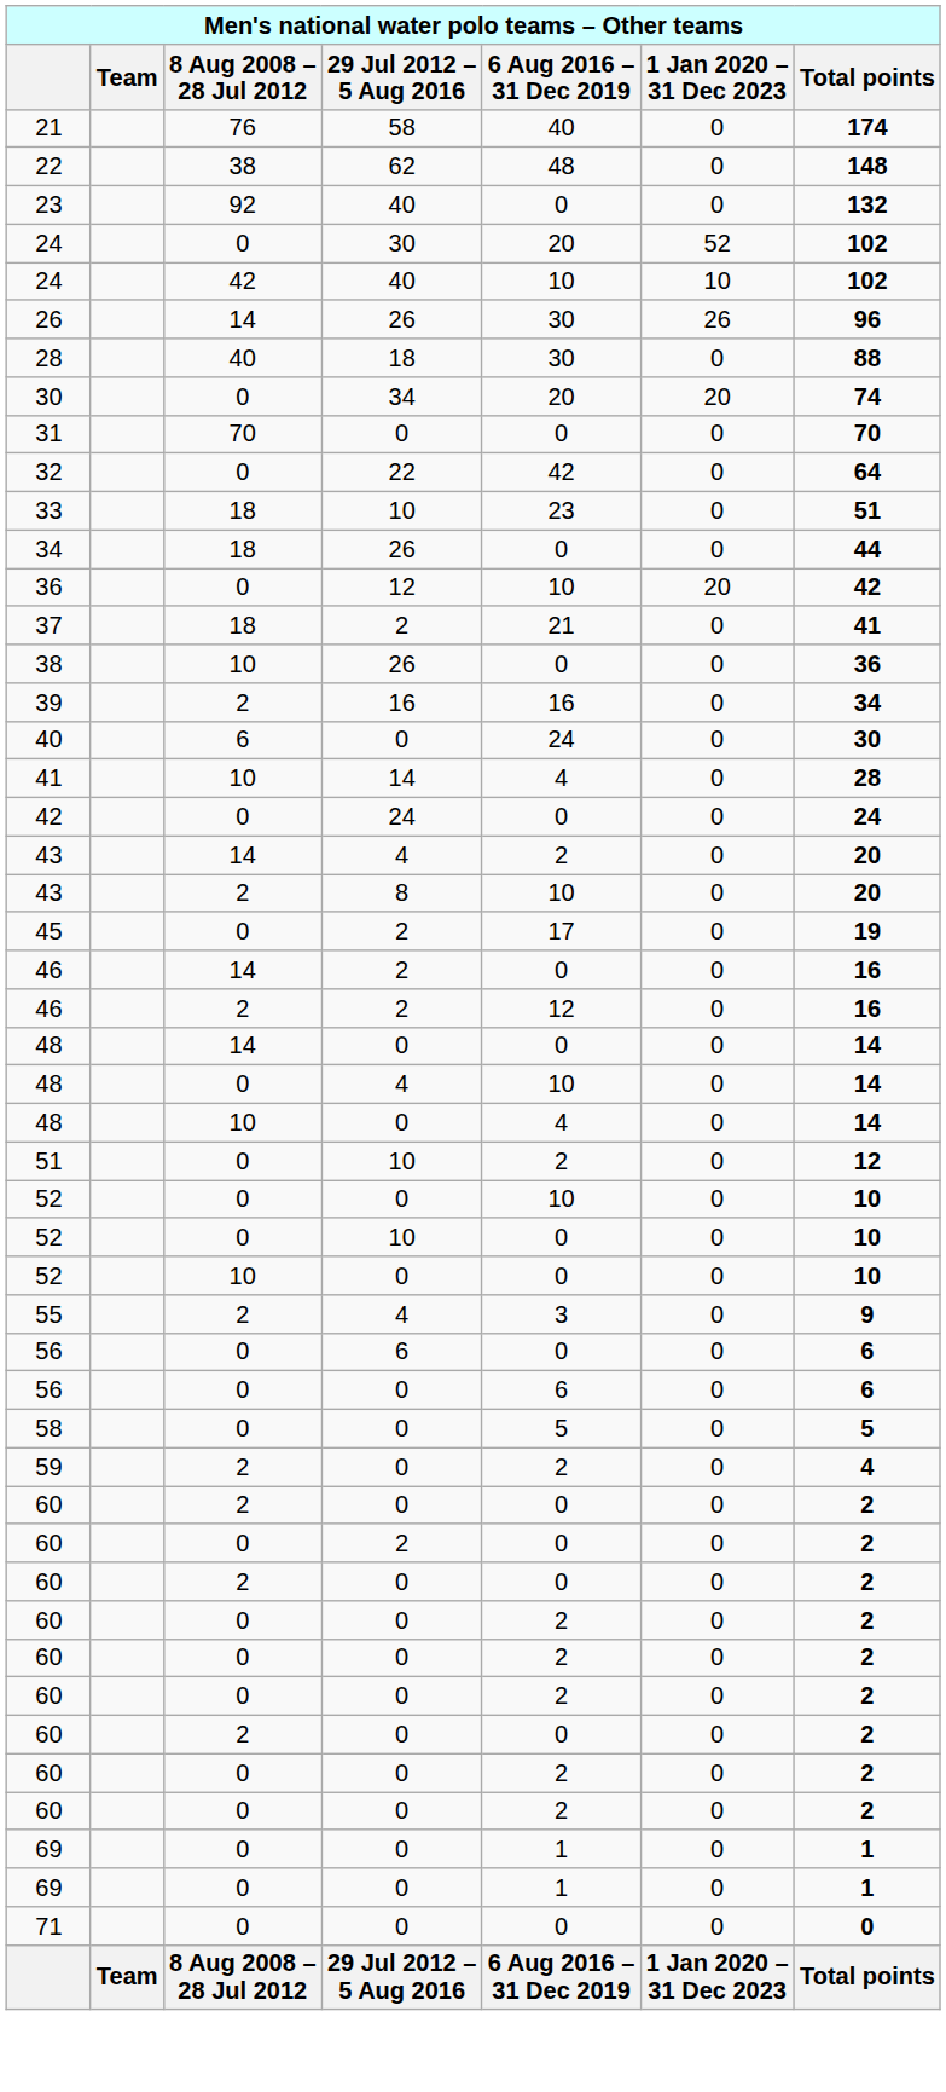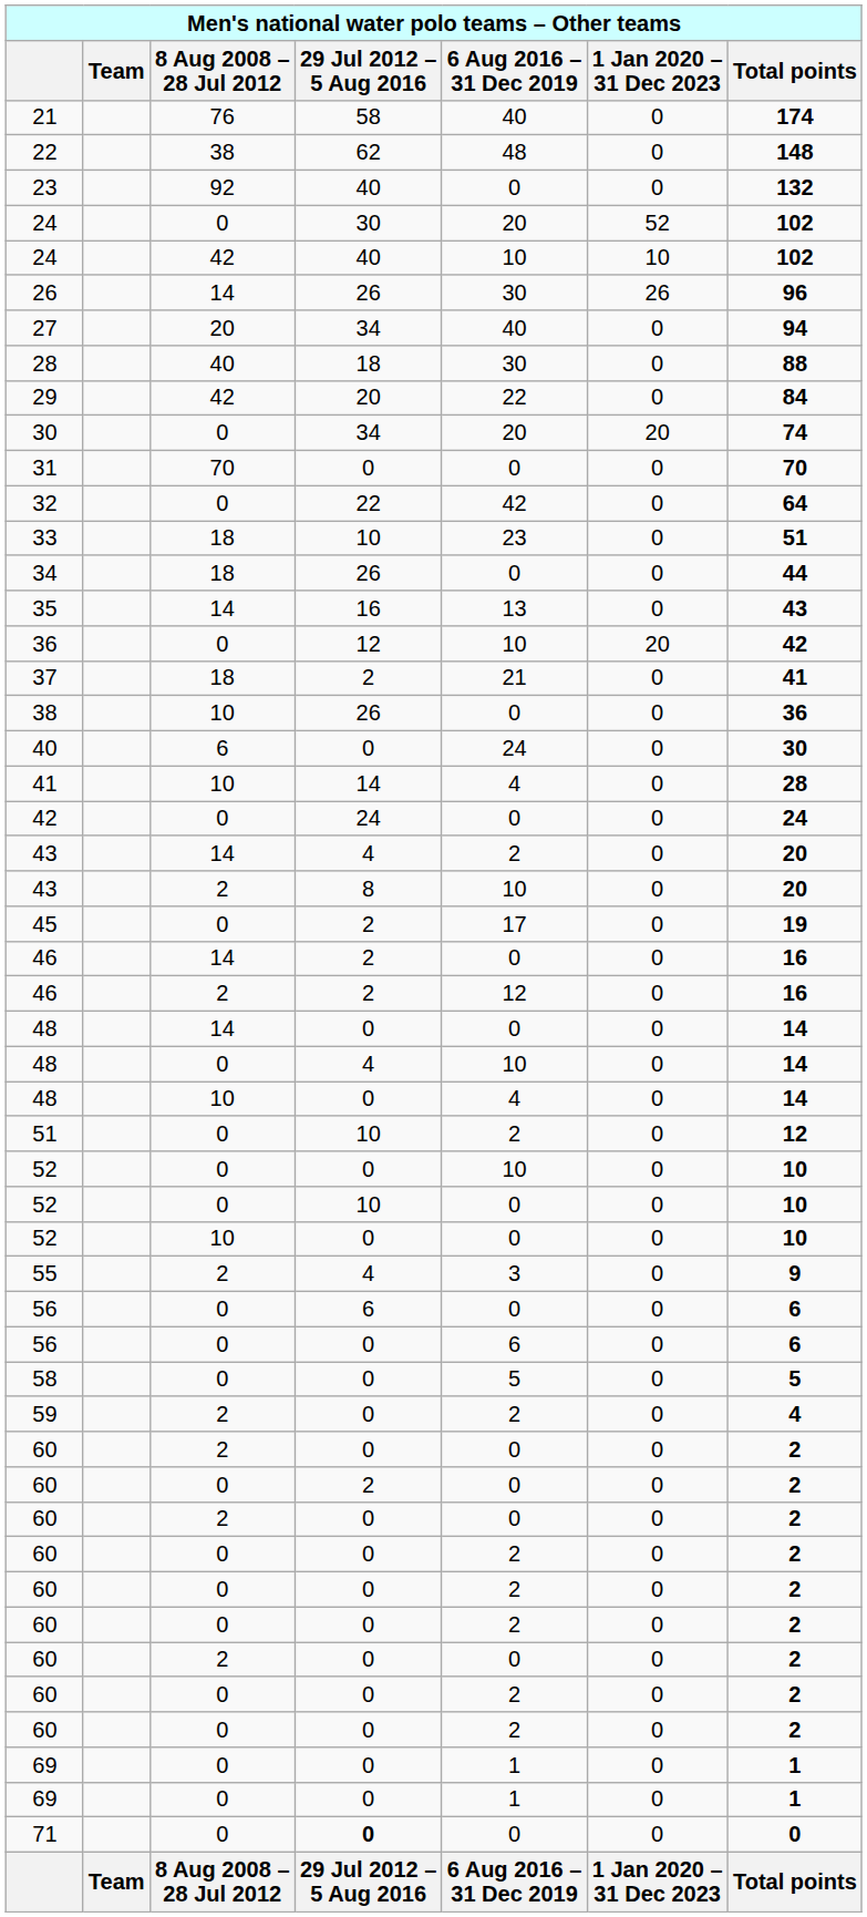+ row: 27 | 20 | 34 | 40 | 0 | 94
+ row: 29 | 42 | 20 | 22 | 0 | 84
+ row: 35 | 14 | 16 | 13 | 0 | 43
- row: 39 | 2 | 16 | 16 | 0 | 34
71 | 29 Jul 2012 – 5 Aug 2016: normal -> bold
